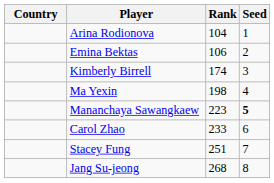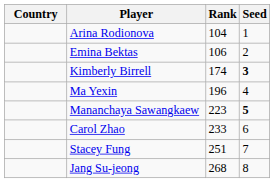Kimberly Birrell | Seed: normal -> bold
Ma Yexin | Rank: 198 -> 196
